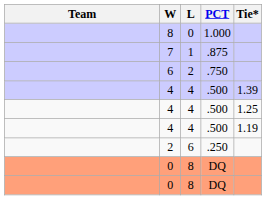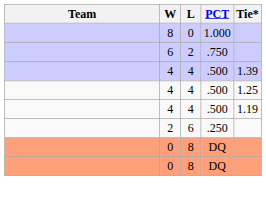- row: 7 | 1 | .875
